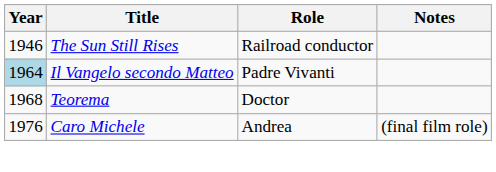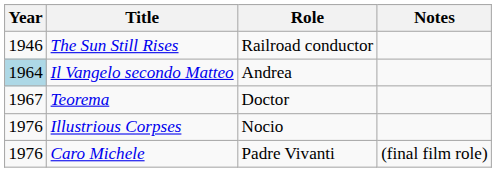Il Vangelo secondo Matteo | Role: Padre Vivanti -> Andrea
Teorema | Year: 1968 -> 1967
+ row: 1976 | Illustrious Corpses | Nocio
Caro Michele | Role: Andrea -> Padre Vivanti
